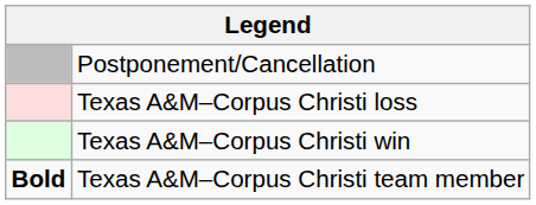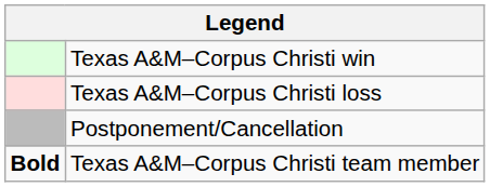rows swapped: Texas A&M–Corpus Christi win <-> Postponement/Cancellation
